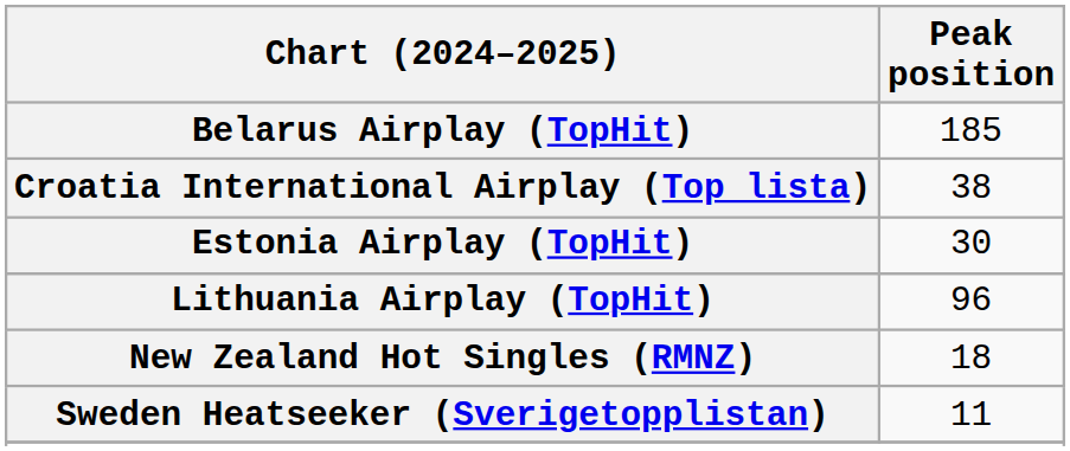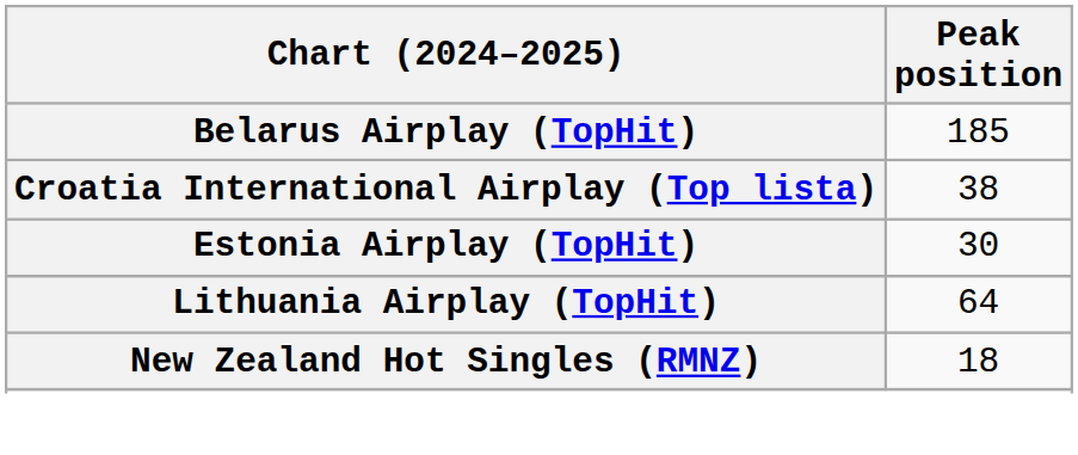Lithuania Airplay (TopHit) | Peak position: 96 -> 64
- row: Sweden Heatseeker (Sverigetopplistan) | 11
